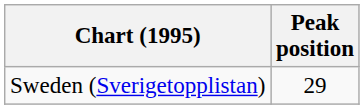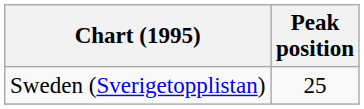Sweden (Sverigetopplistan) | Peak position: 29 -> 25
